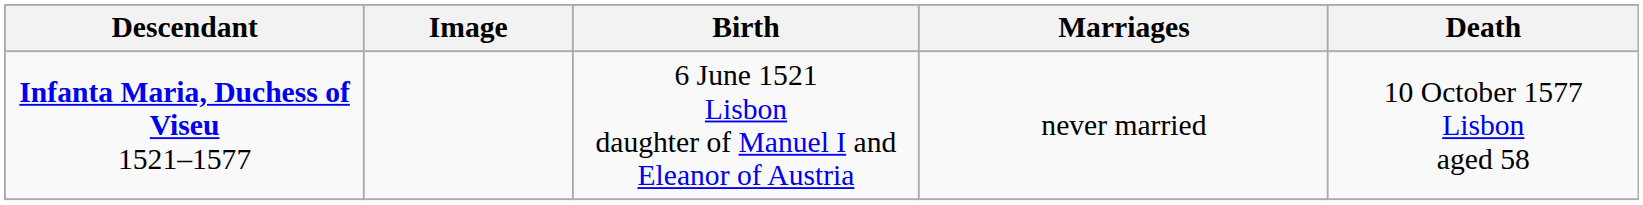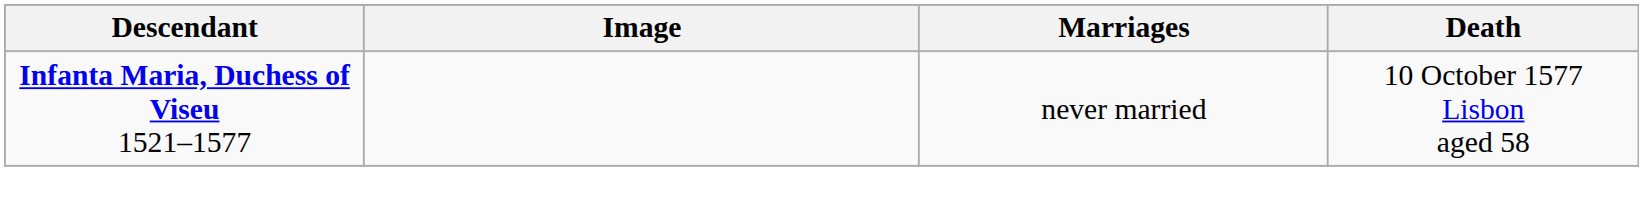- column: Birth | 6 June 1521 Lisbon daughter of Manuel I and Eleanor of Austria
